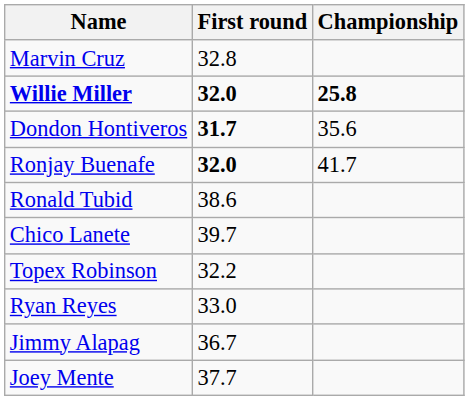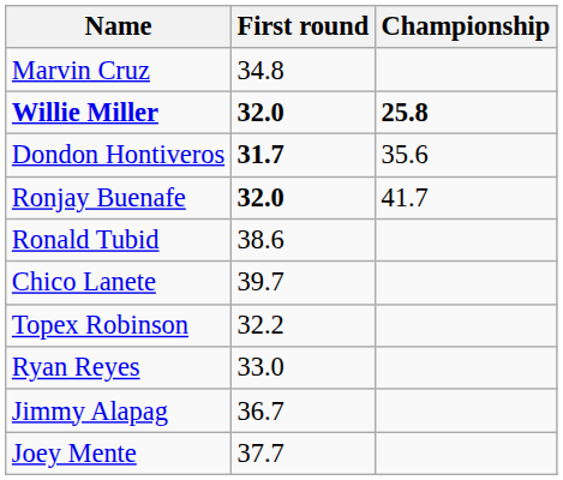Marvin Cruz | First round: 32.8 -> 34.8
